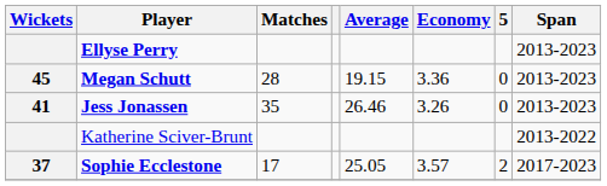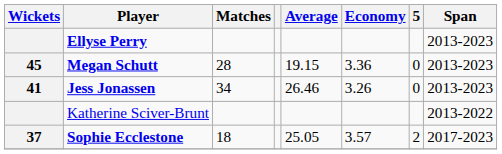Jess Jonassen | Matches: 35 -> 34
Sophie Ecclestone | Matches: 17 -> 18
